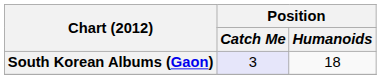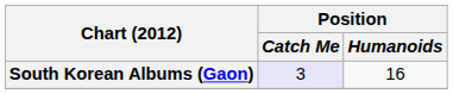South Korean Albums (Gaon) | Position / Humanoids: 18 -> 16
